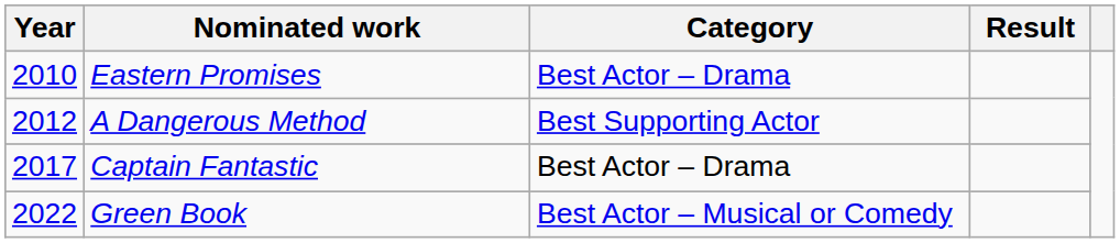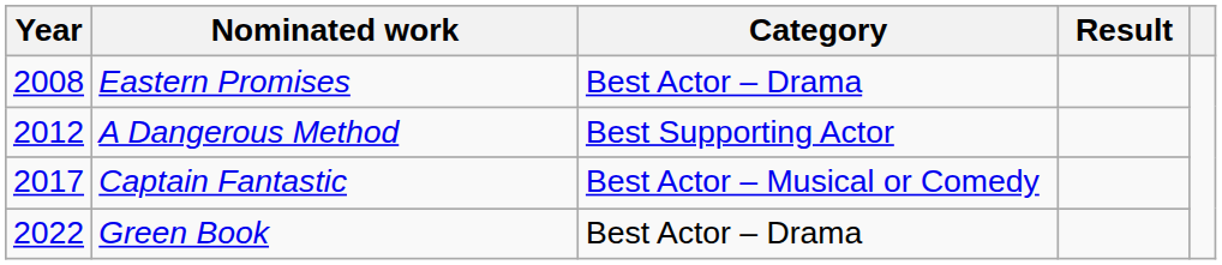Eastern Promises | Year: 2010 -> 2008
Captain Fantastic | Category: Best Actor – Drama -> Best Actor – Musical or Comedy
Green Book | Category: Best Actor – Musical or Comedy -> Best Actor – Drama
